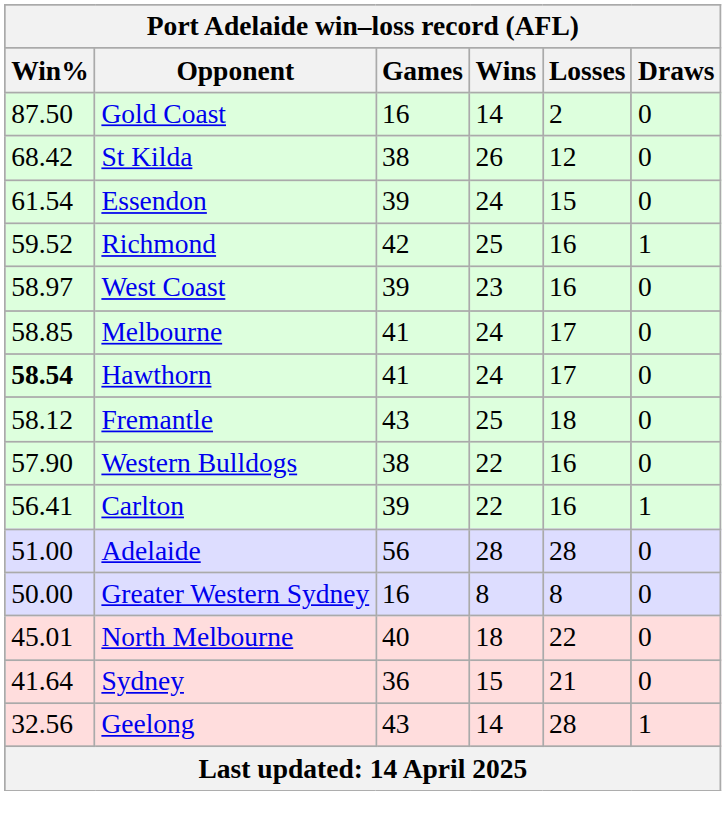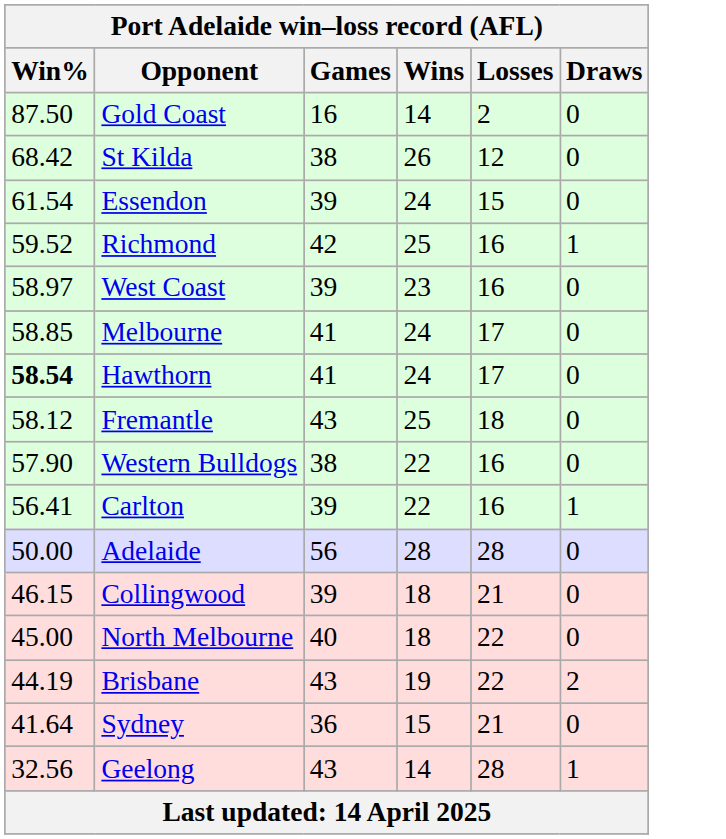Adelaide | Win%: 51.00 -> 50.00
- row: 50.00 | Greater Western Sydney | 16 | 8 | 8 | 0
+ row: 46.15 | Collingwood | 39 | 18 | 21 | 0
North Melbourne | Win%: 45.01 -> 45.00
+ row: 44.19 | Brisbane | 43 | 19 | 22 | 2
